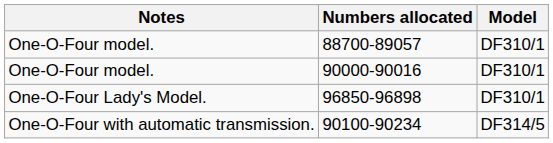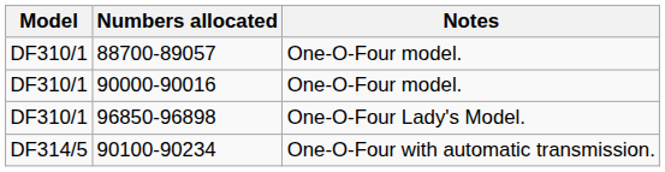columns swapped: Model <-> Notes
